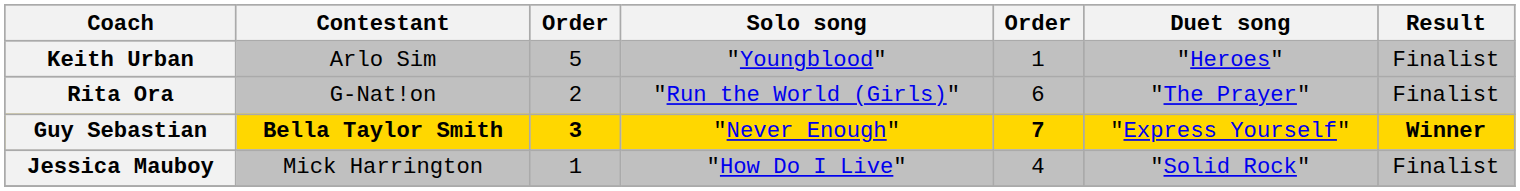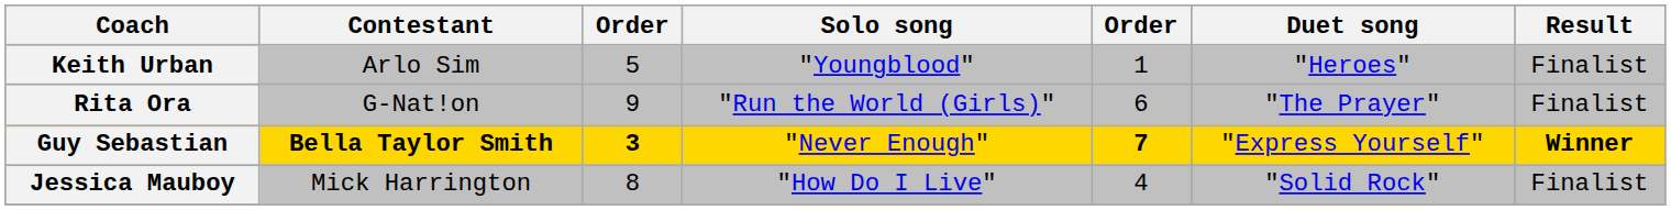Rita Ora | column 3: 2 -> 9
Jessica Mauboy | column 3: 1 -> 8
